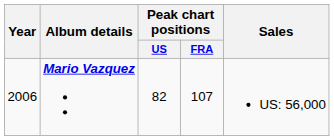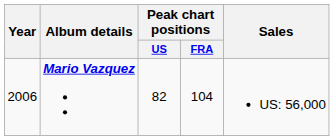Mario Vazquez | Peak chart positions / FRA: 107 -> 104
